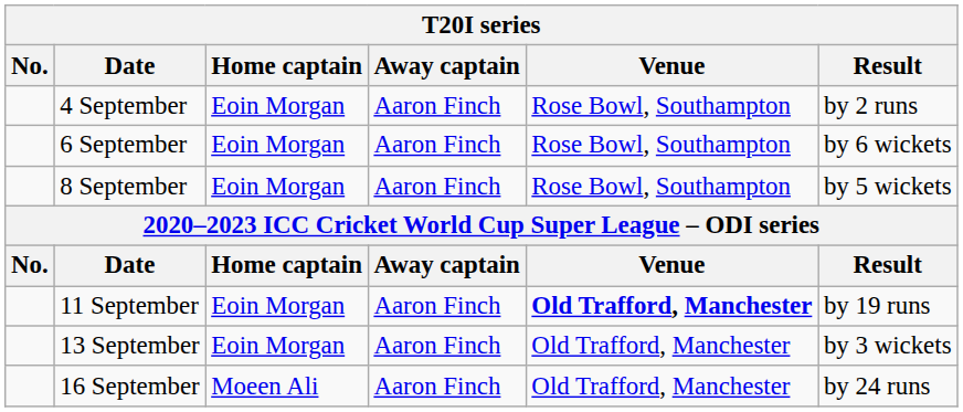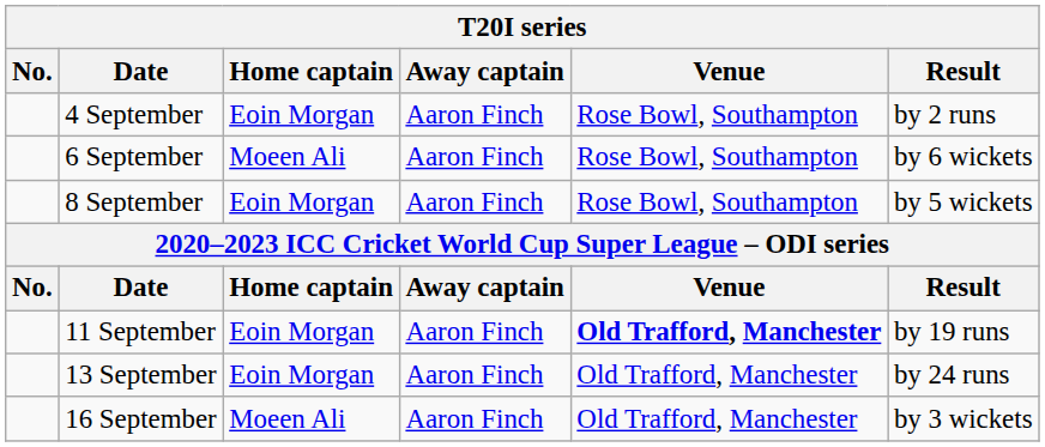6 September | Home captain: Eoin Morgan -> Moeen Ali
13 September | Result: by 3 wickets -> by 24 runs
16 September | Result: by 24 runs -> by 3 wickets
